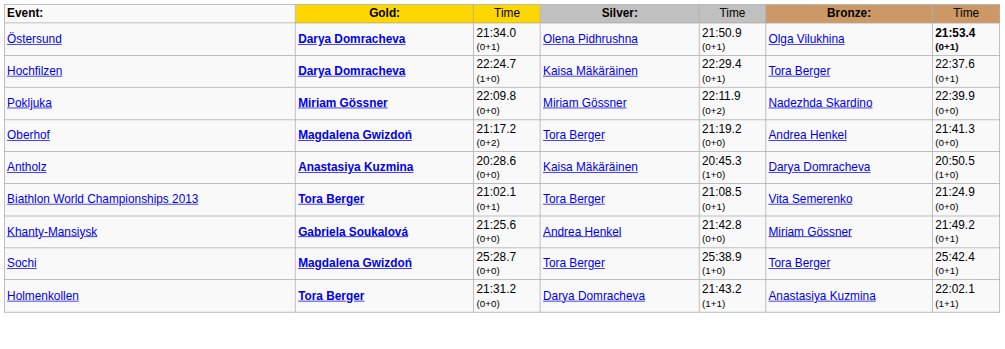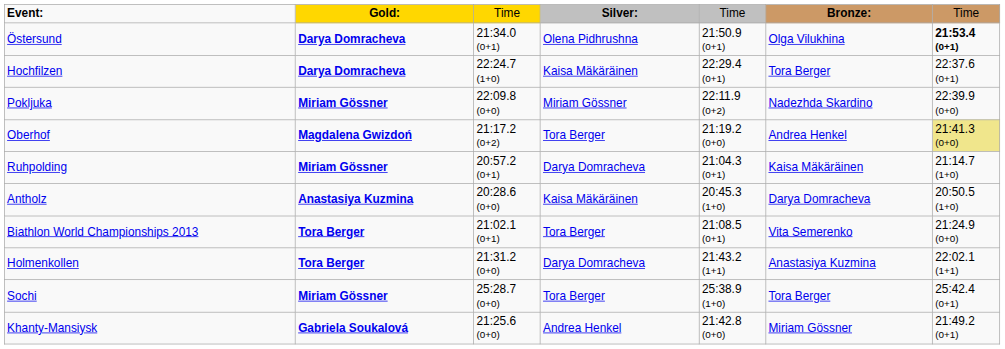Oberhof | column 7: no background -> khaki background
+ row: Ruhpolding | Miriam Gössner | 20:57.2 (0+1) | Darya Domracheva | 21:04.3 (0+1) | Kaisa Mäkäräinen | 21:14.7 (1+0)
rows swapped: Holmenkollen <-> Khanty-Mansiysk
Sochi | column 2: Magdalena Gwizdoń -> Miriam Gössner
